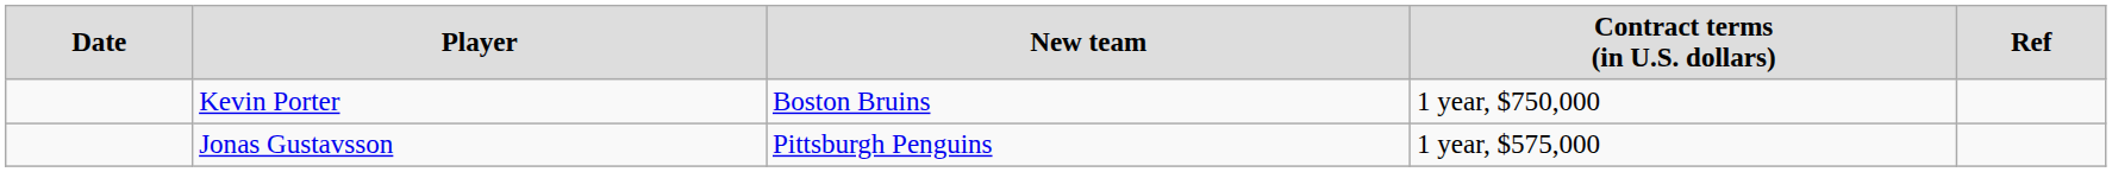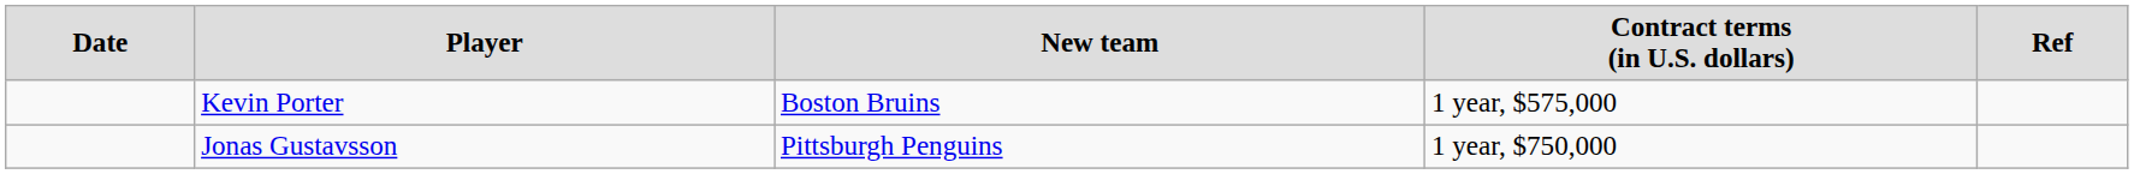Kevin Porter | column 4: 1 year, $750,000 -> 1 year, $575,000
Jonas Gustavsson | column 4: 1 year, $575,000 -> 1 year, $750,000
